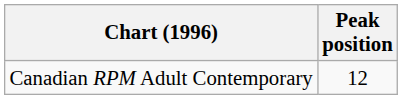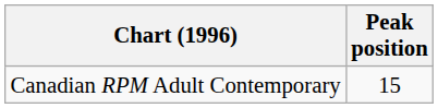Canadian RPM Adult Contemporary | Peak position: 12 -> 15
